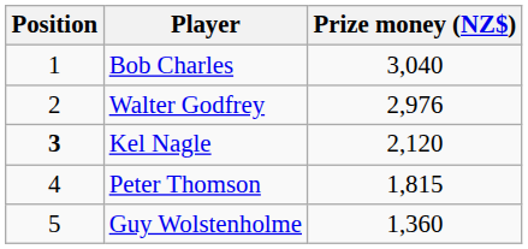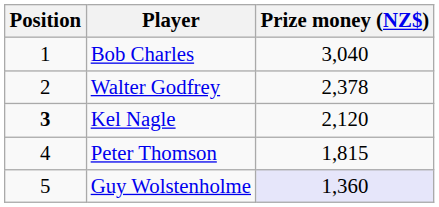Walter Godfrey | Prize money (NZ$): 2,976 -> 2,378
Guy Wolstenholme | Prize money (NZ$): no background -> lavender background
